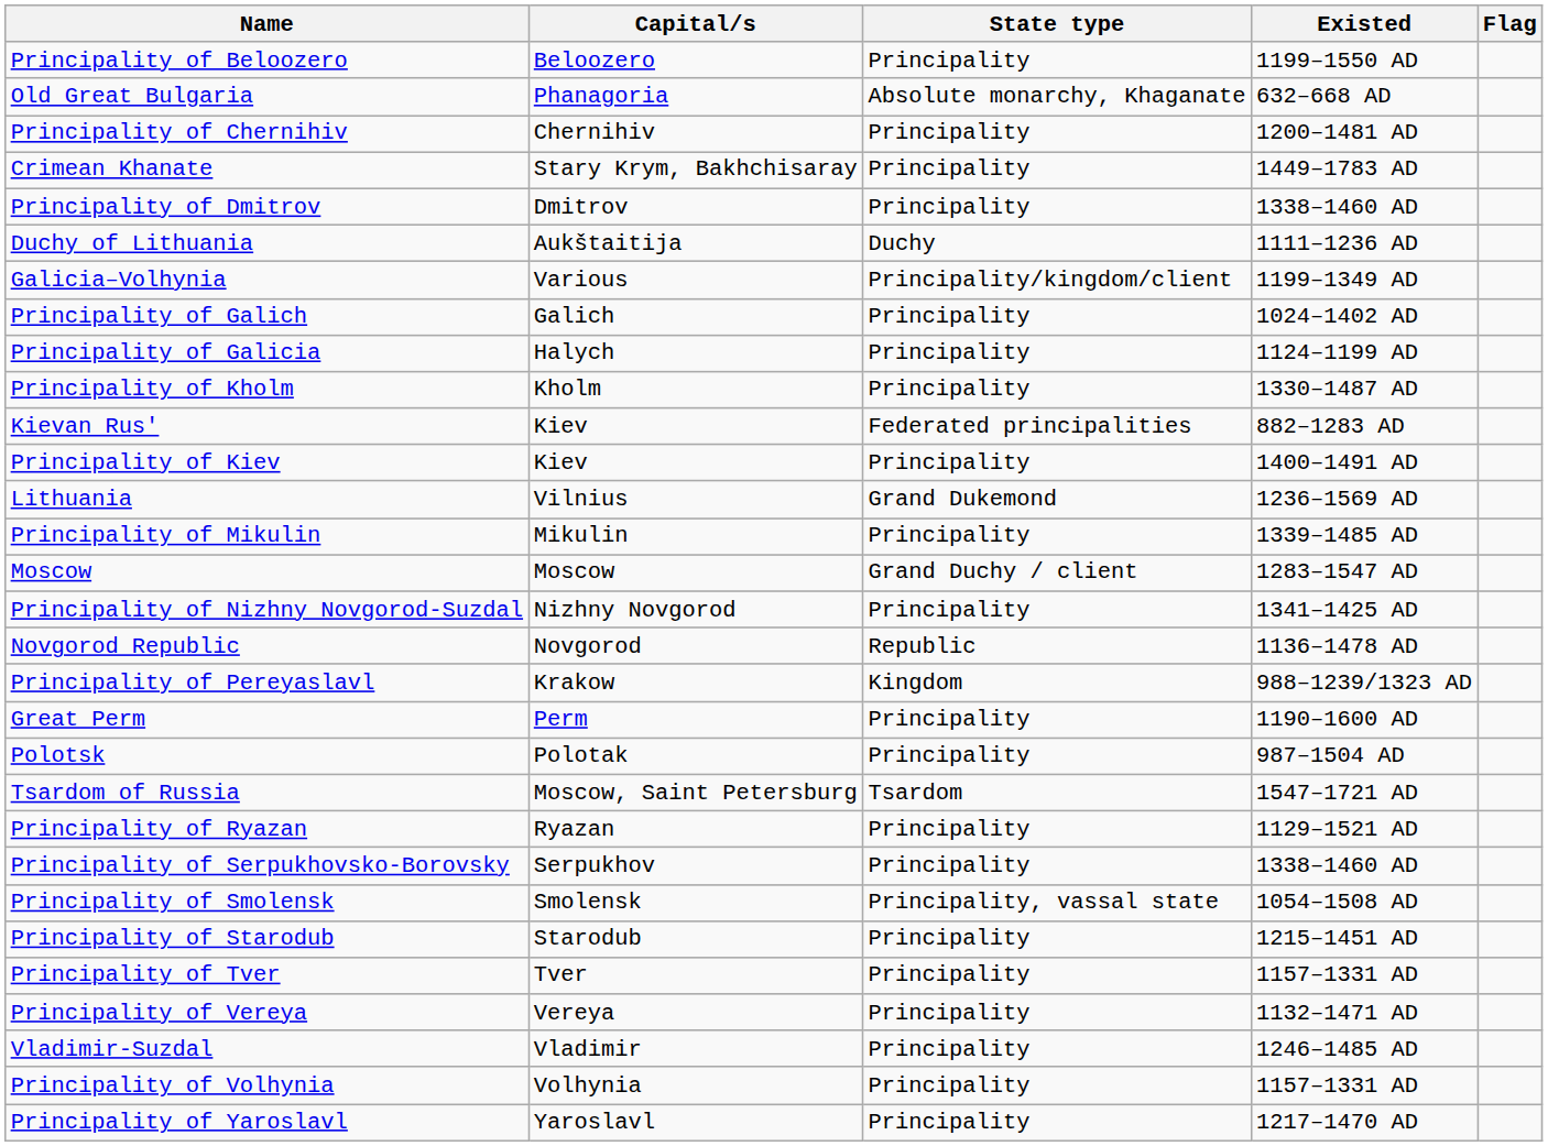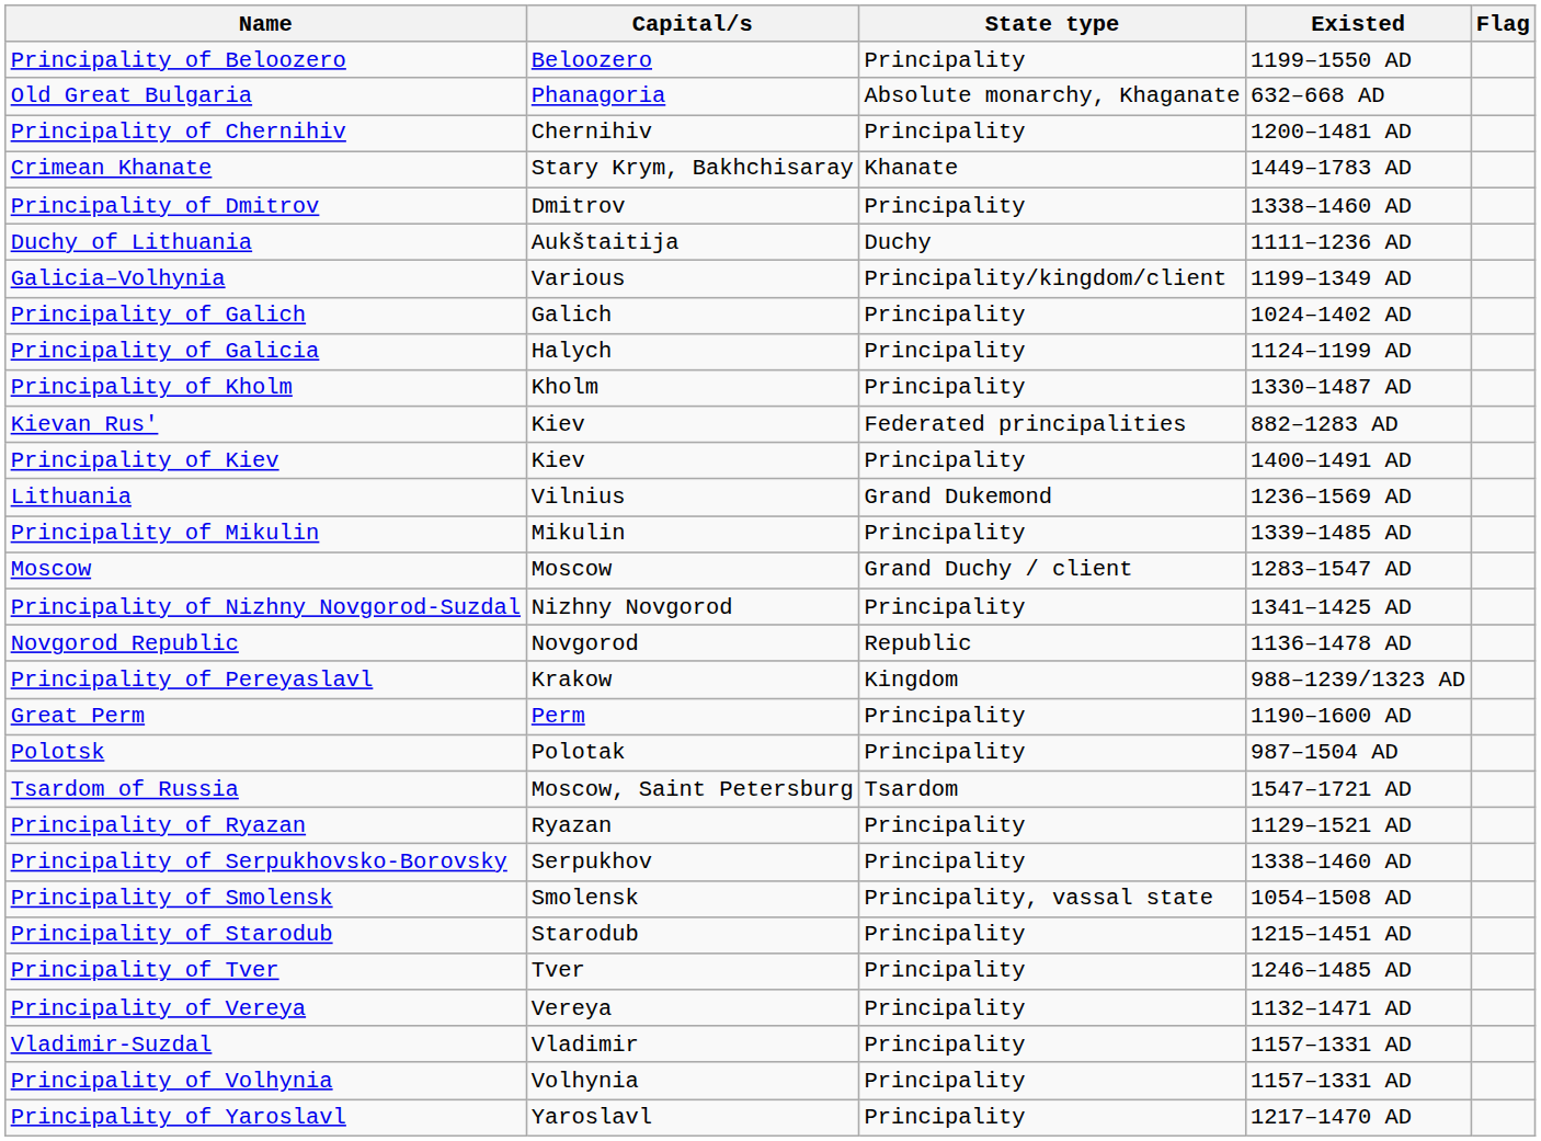Crimean Khanate | State type: Principality -> Khanate
Principality of Tver | Existed: 1157–1331 AD -> 1246–1485 AD
Vladimir-Suzdal | Existed: 1246–1485 AD -> 1157–1331 AD
